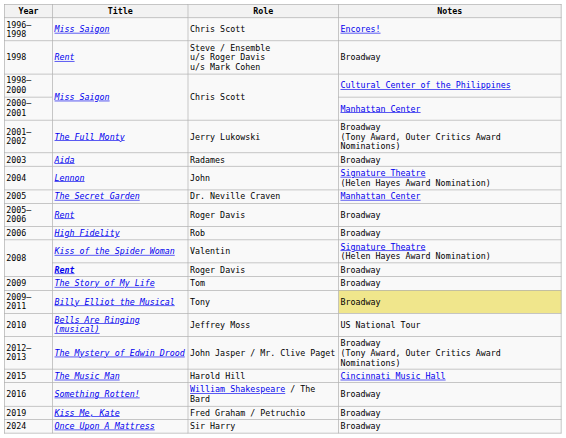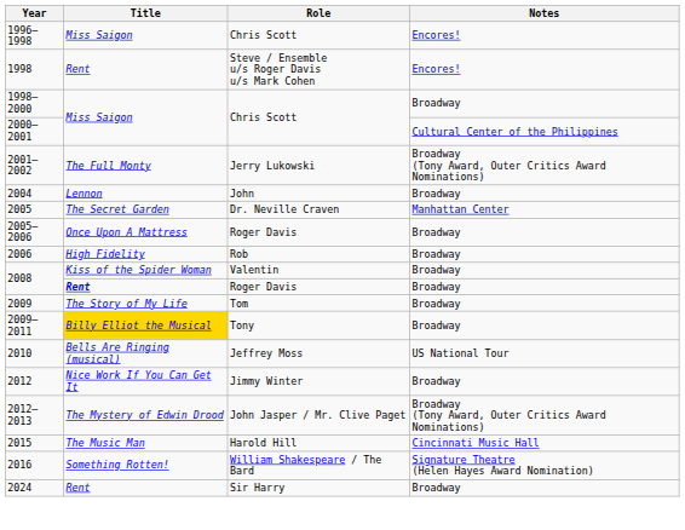1998 | Notes: Broadway -> Encores!
1998–2000 | Notes: Cultural Center of the Philippines -> Broadway
2000–2001 | Notes: Manhattan Center -> Cultural Center of the Philippines
- row: 2003 | Aida | Radames | Broadway
2004 | Notes: Signature Theatre (Helen Hayes Award Nomination) -> Broadway
2005–2006 | Title: Rent -> Once Upon A Mattress
2008 / Valentin | Notes: Signature Theatre (Helen Hayes Award Nomination) -> Broadway
2009–2011 | Title: no background -> gold background
2009–2011 | Notes: khaki background -> no background
+ row: 2012 | Nice Work If You Can Get It | Jimmy Winter | Broadway
2016 | Notes: Broadway -> Signature Theatre (Helen Hayes Award Nomination)
- row: 2019 | Kiss Me, Kate | Fred Graham / Petruchio | Broadway
2024 | Title: Once Upon A Mattress -> Rent
